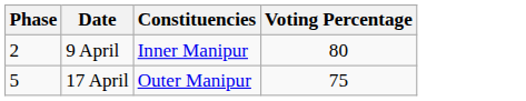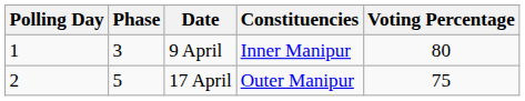+ column: Polling Day | 1 | 2
9 April | Phase: 2 -> 3
